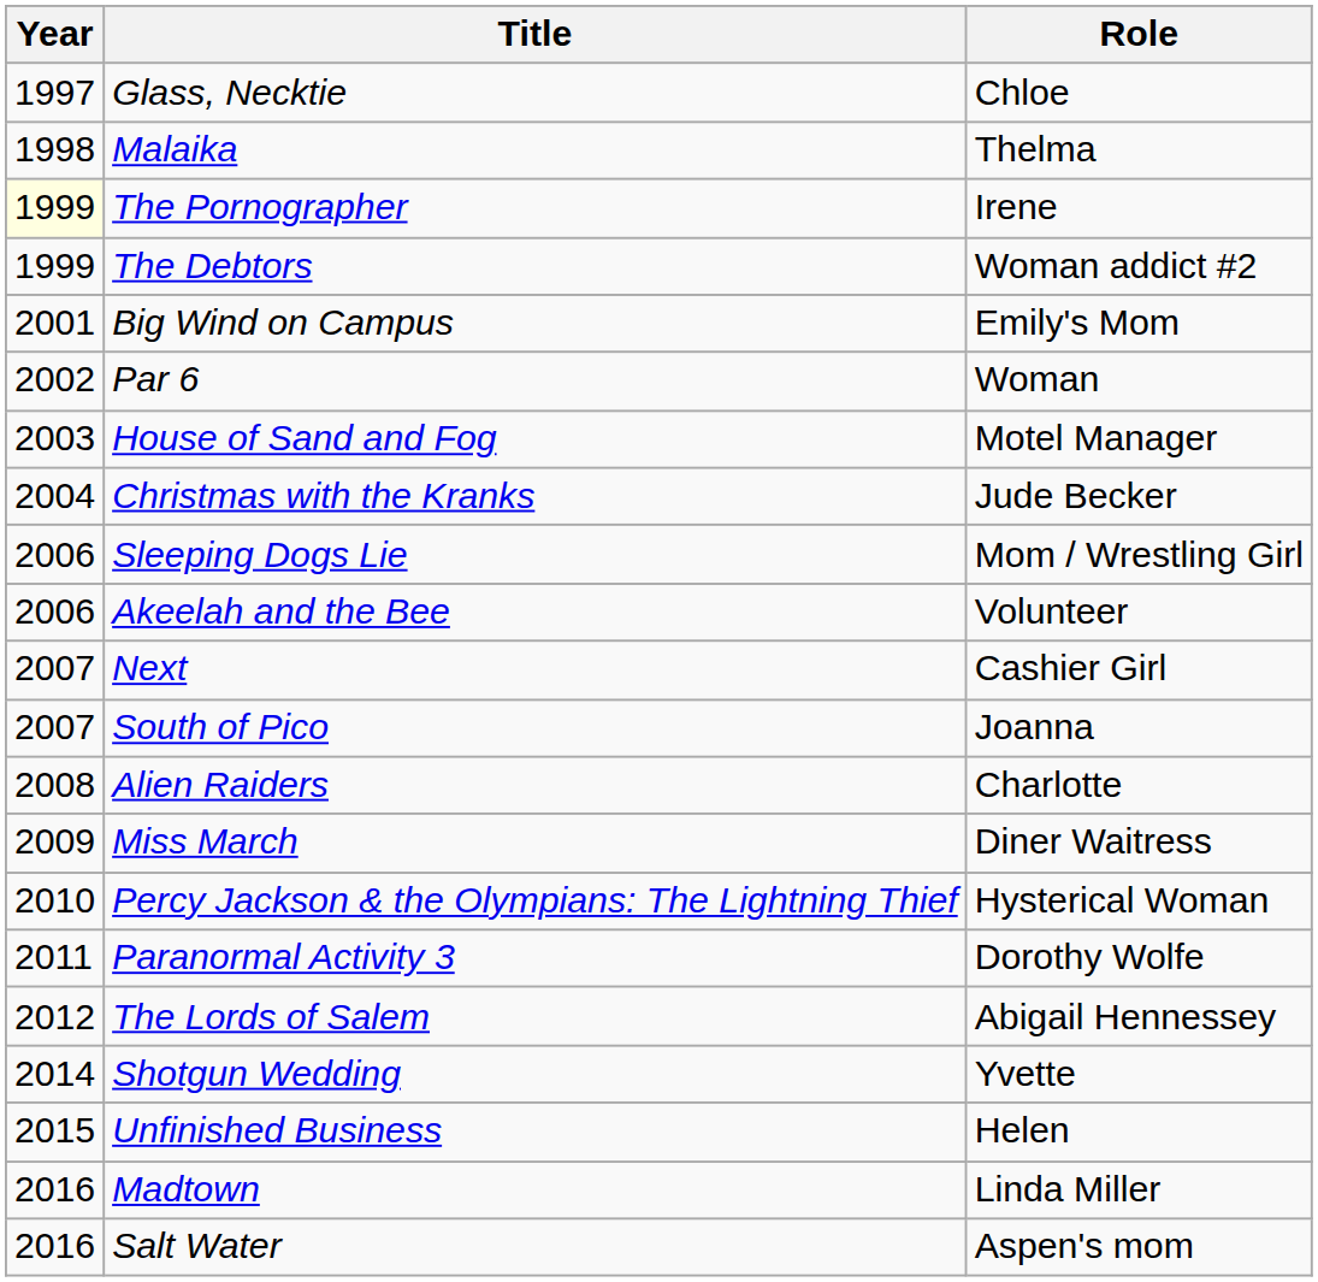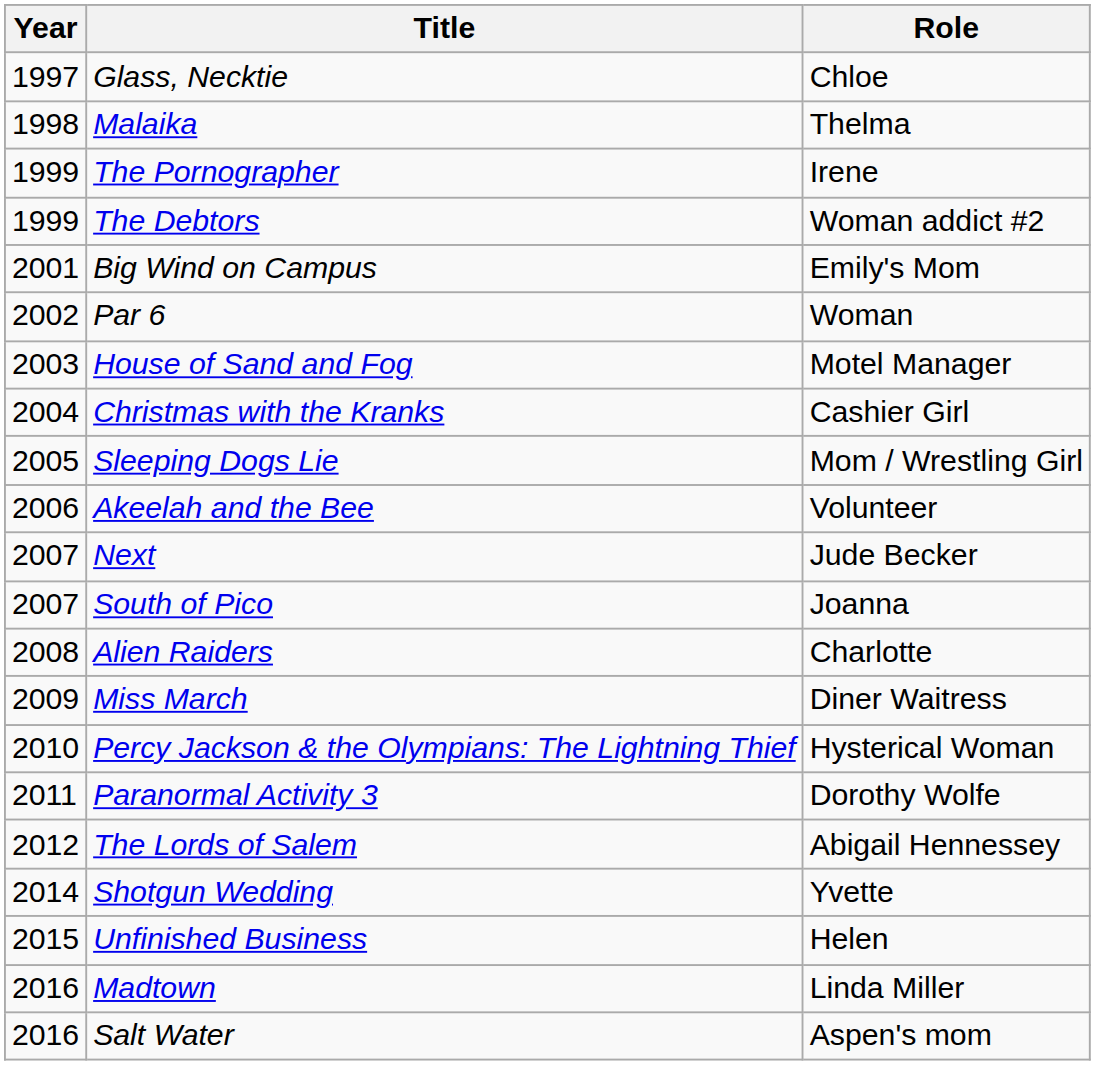The Pornographer | Year: lightyellow background -> no background
Christmas with the Kranks | Role: Jude Becker -> Cashier Girl
Sleeping Dogs Lie | Year: 2006 -> 2005
Next | Role: Cashier Girl -> Jude Becker
